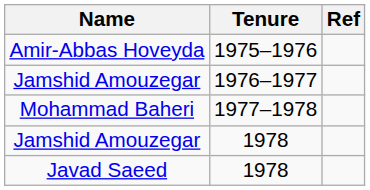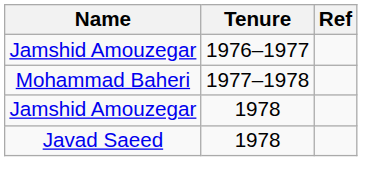- row: Amir-Abbas Hoveyda | 1975–1976
